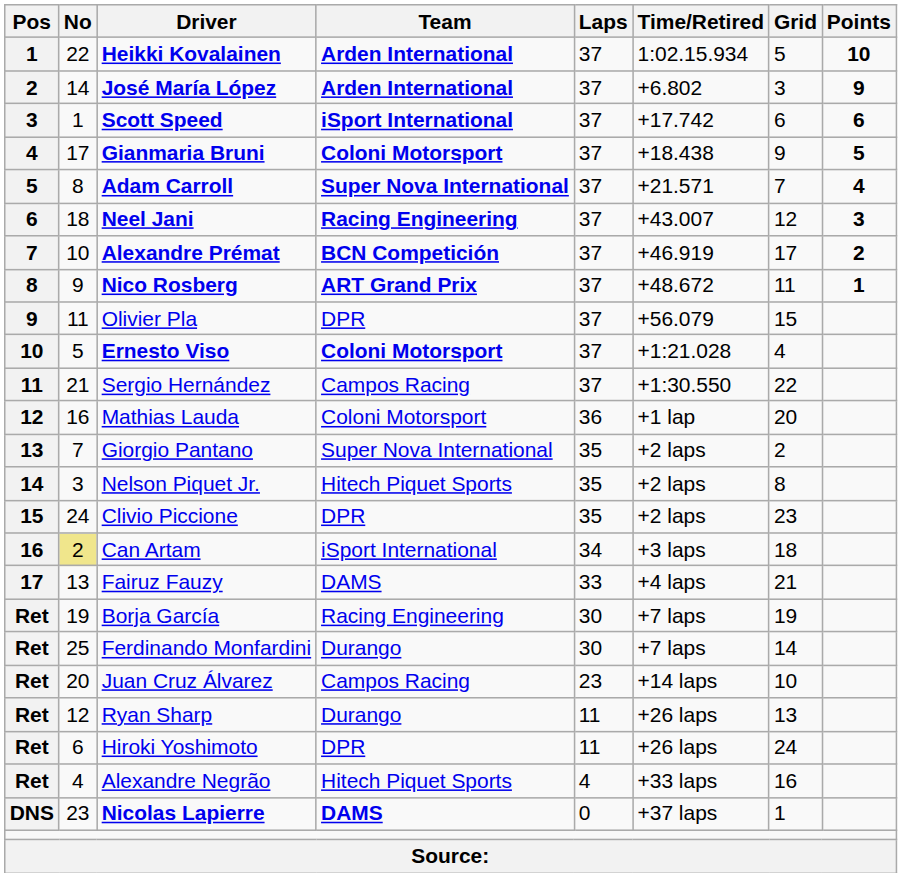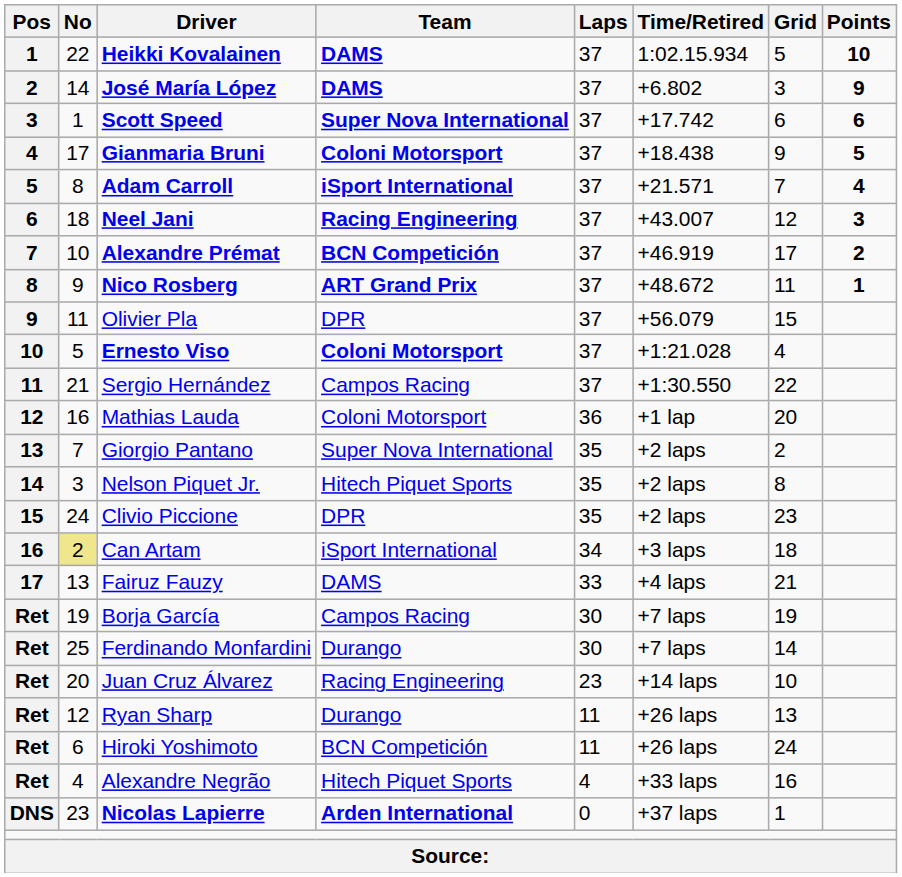Heikki Kovalainen | Team: Arden International -> DAMS
José María López | Team: Arden International -> DAMS
Scott Speed | Team: iSport International -> Super Nova International
Adam Carroll | Team: Super Nova International -> iSport International
Borja García | Team: Racing Engineering -> Campos Racing
Juan Cruz Álvarez | Team: Campos Racing -> Racing Engineering
Hiroki Yoshimoto | Team: DPR -> BCN Competición
Nicolas Lapierre | Team: DAMS -> Arden International
